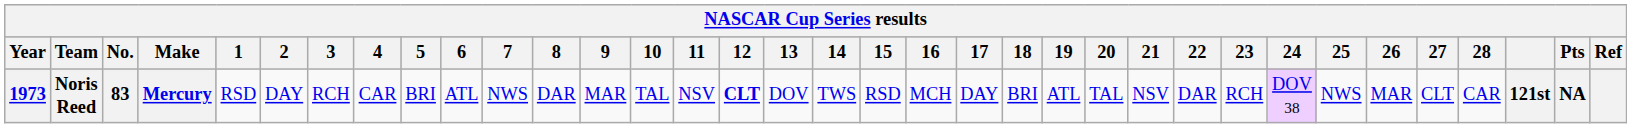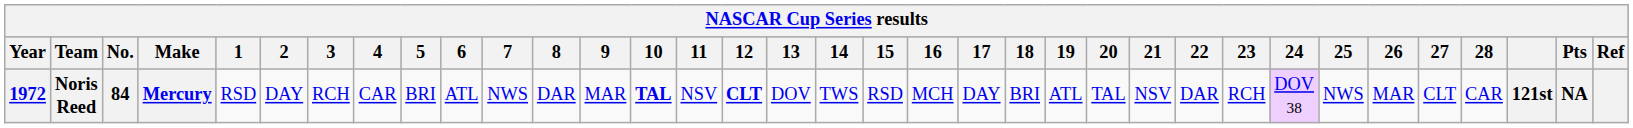Noris Reed | Year: 1973 -> 1972
Noris Reed | No.: 83 -> 84
Noris Reed | 10: normal -> bold
